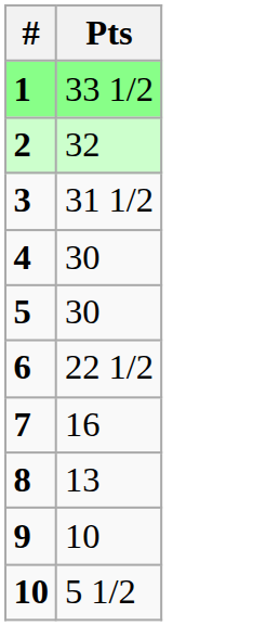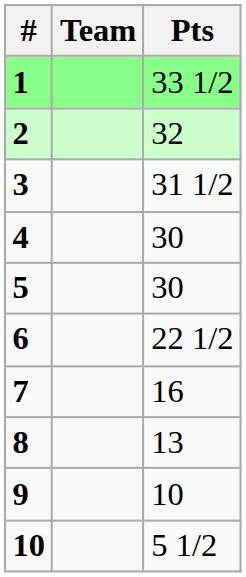+ column: Team
